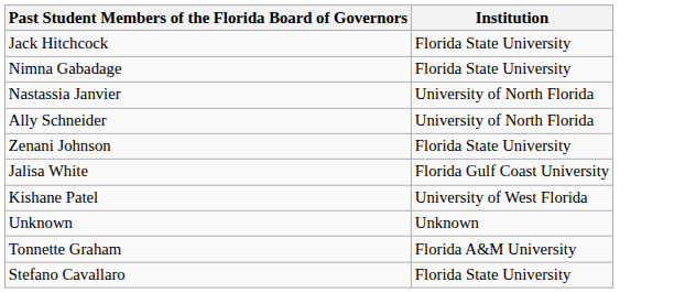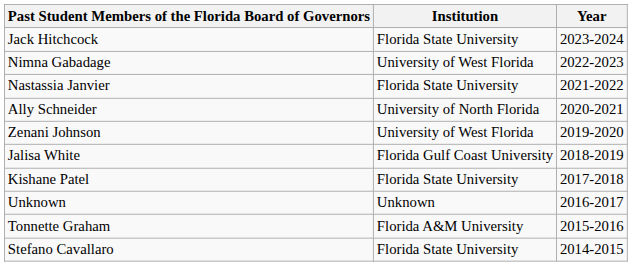+ column: Year | 2023-2024 | 2022-2023 | 2021-2022 | 2020-2021 | 2019-2020 | 2018-2019 | 2017-2018 | 2016-2017 | 2015-2016 | 2014-2015
Nimna Gabadage | Institution: Florida State University -> University of West Florida
Nastassia Janvier | Institution: University of North Florida -> Florida State University
Zenani Johnson | Institution: Florida State University -> University of West Florida
Kishane Patel | Institution: University of West Florida -> Florida State University
